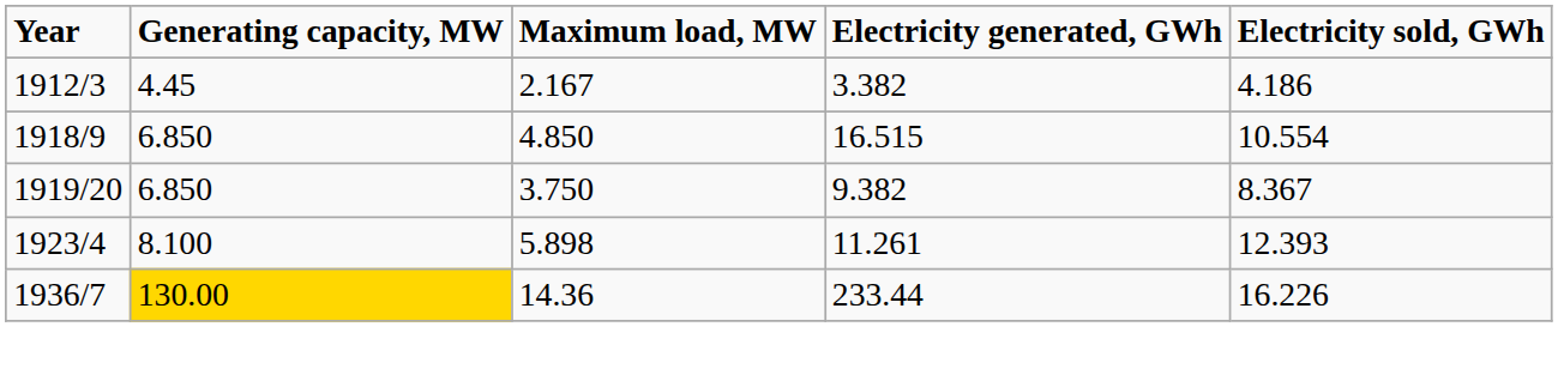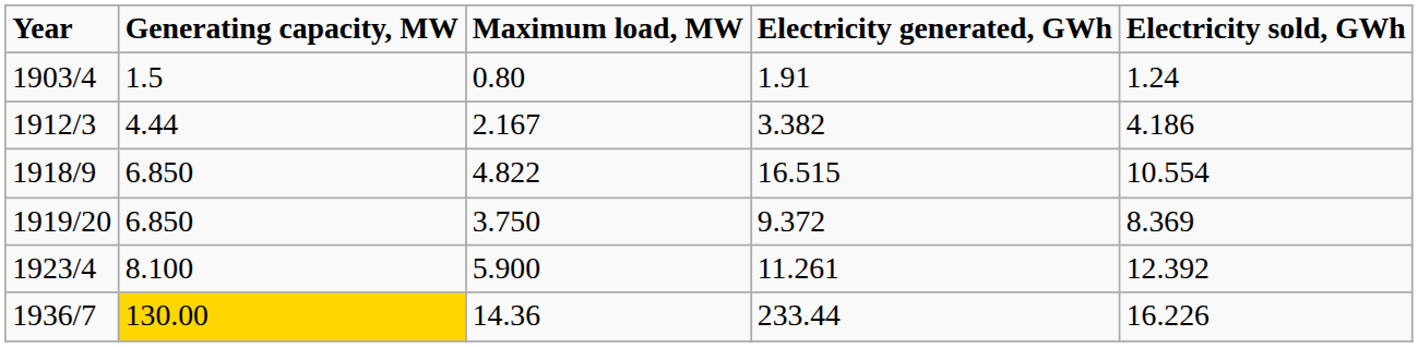+ row: 1903/4 | 1.5 | 0.80 | 1.91 | 1.24
1912/3 | Generating capacity, MW: 4.45 -> 4.44
1918/9 | Maximum load, MW: 4.850 -> 4.822
1919/20 | Electricity generated, GWh: 9.382 -> 9.372
1919/20 | Electricity sold, GWh: 8.367 -> 8.369
1923/4 | Maximum load, MW: 5.898 -> 5.900
1923/4 | Electricity sold, GWh: 12.393 -> 12.392
